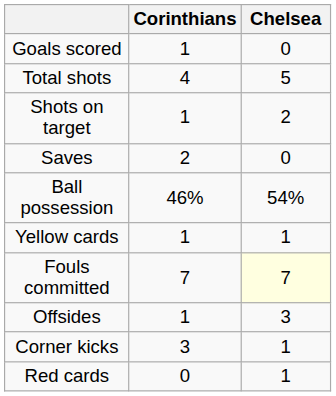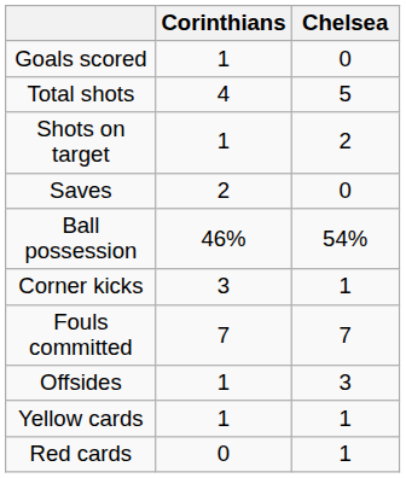rows swapped: Corner kicks <-> Yellow cards
Fouls committed | Chelsea: lightyellow background -> no background
